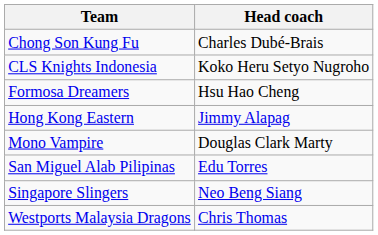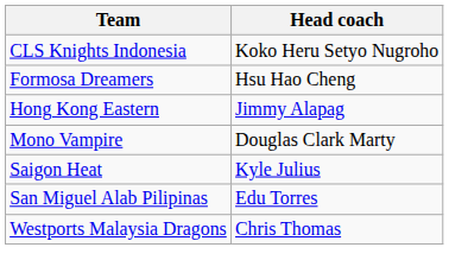- row: Chong Son Kung Fu | Charles Dubé-Brais
+ row: Saigon Heat | Kyle Julius
- row: Singapore Slingers | Neo Beng Siang
